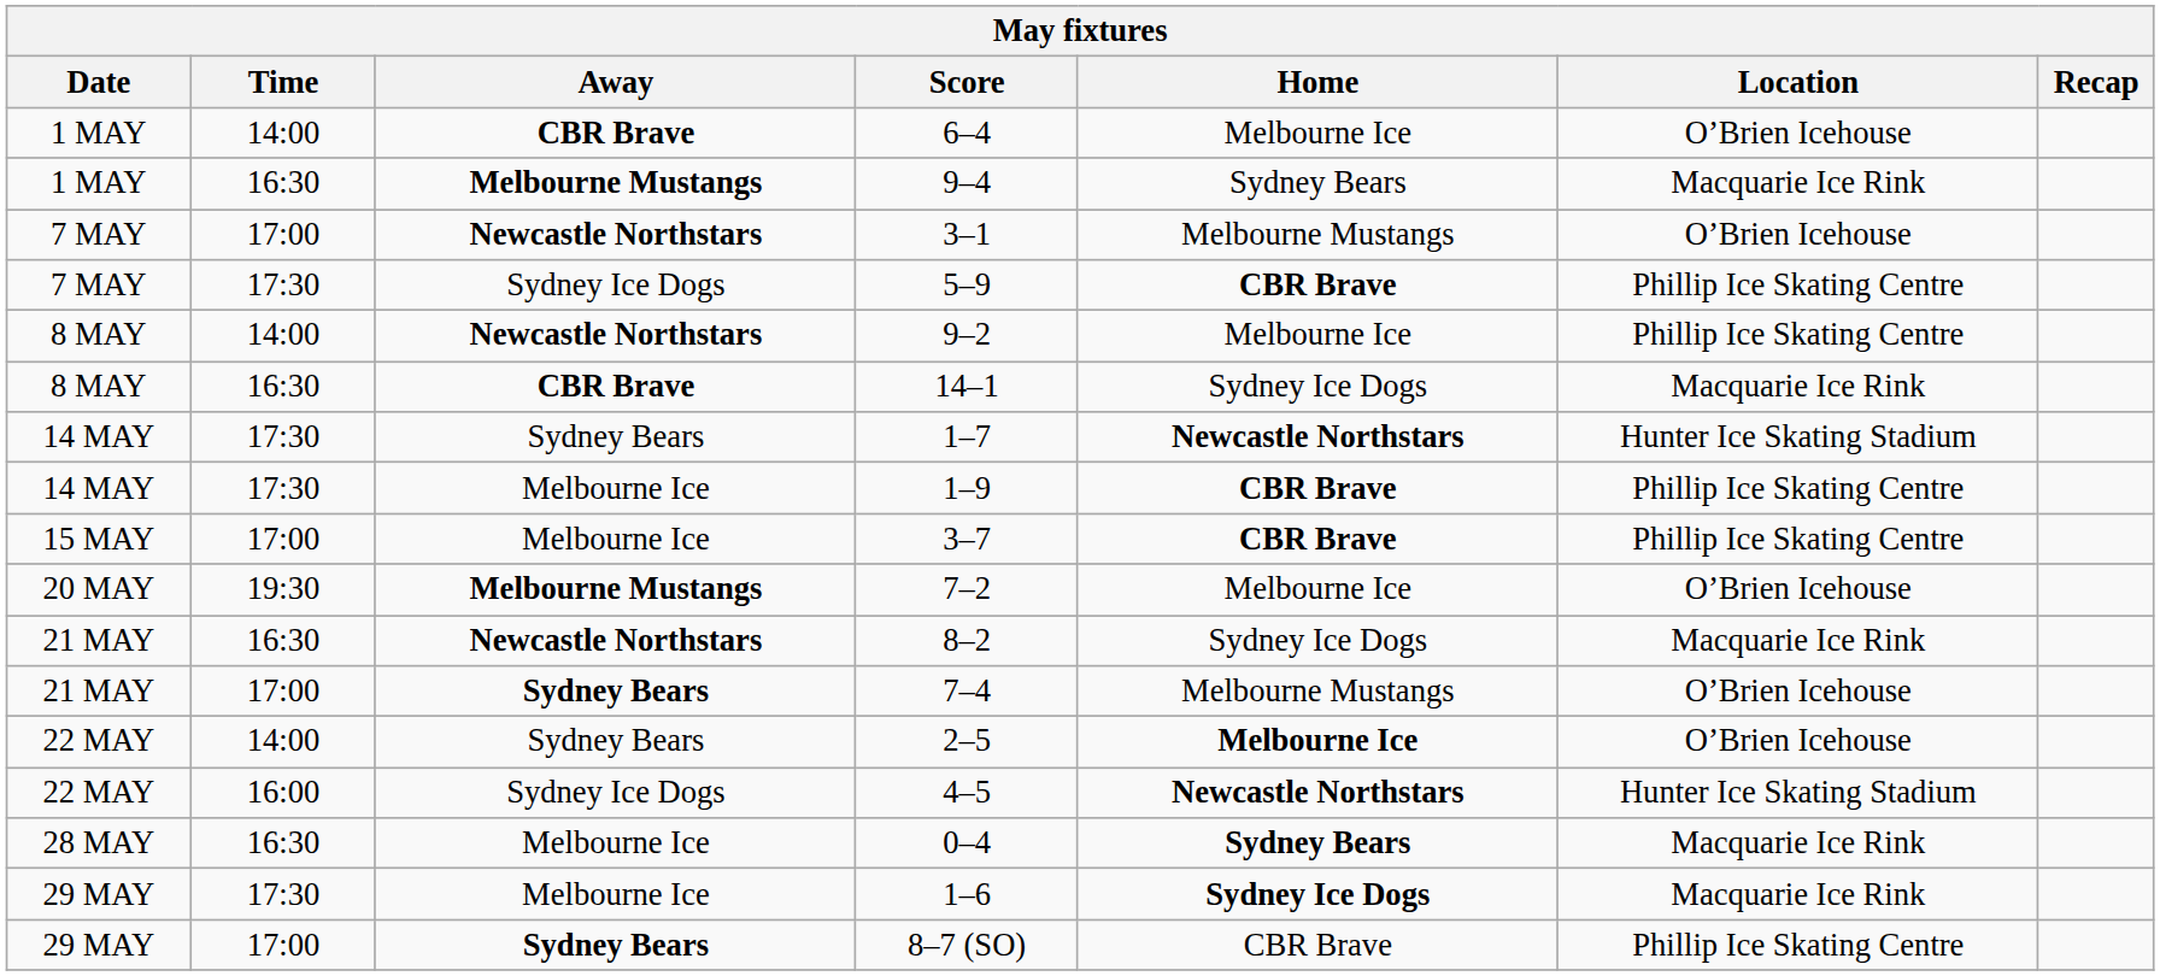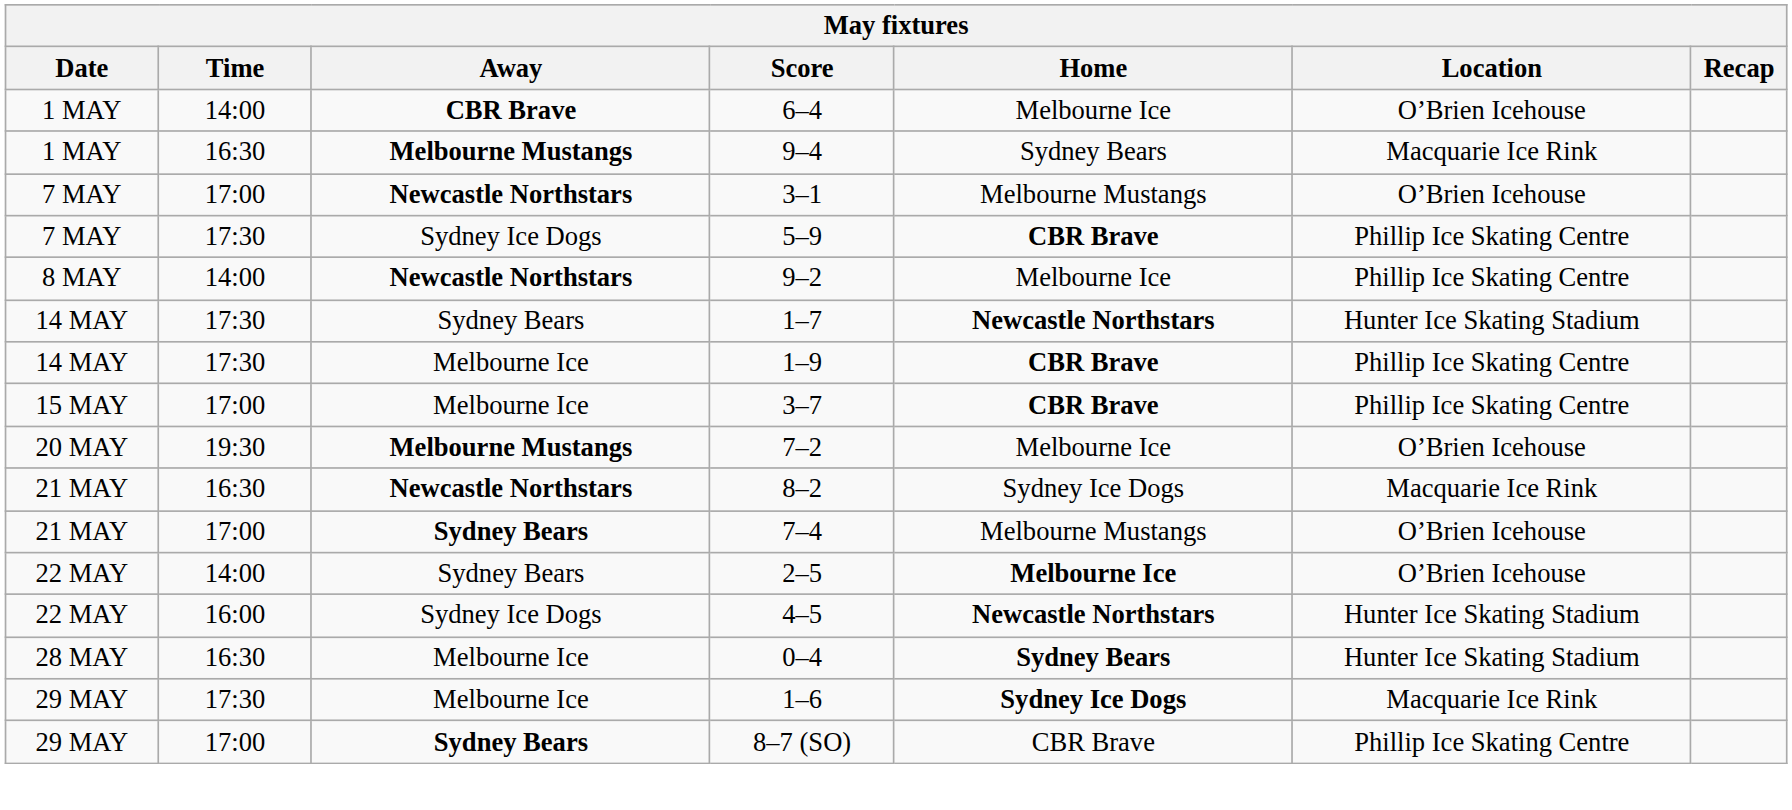- row: 8 MAY | 16:30 | CBR Brave | 14–1 | Sydney Ice Dogs | Macquarie Ice Rink
0–4 | Location: Macquarie Ice Rink -> Hunter Ice Skating Stadium
